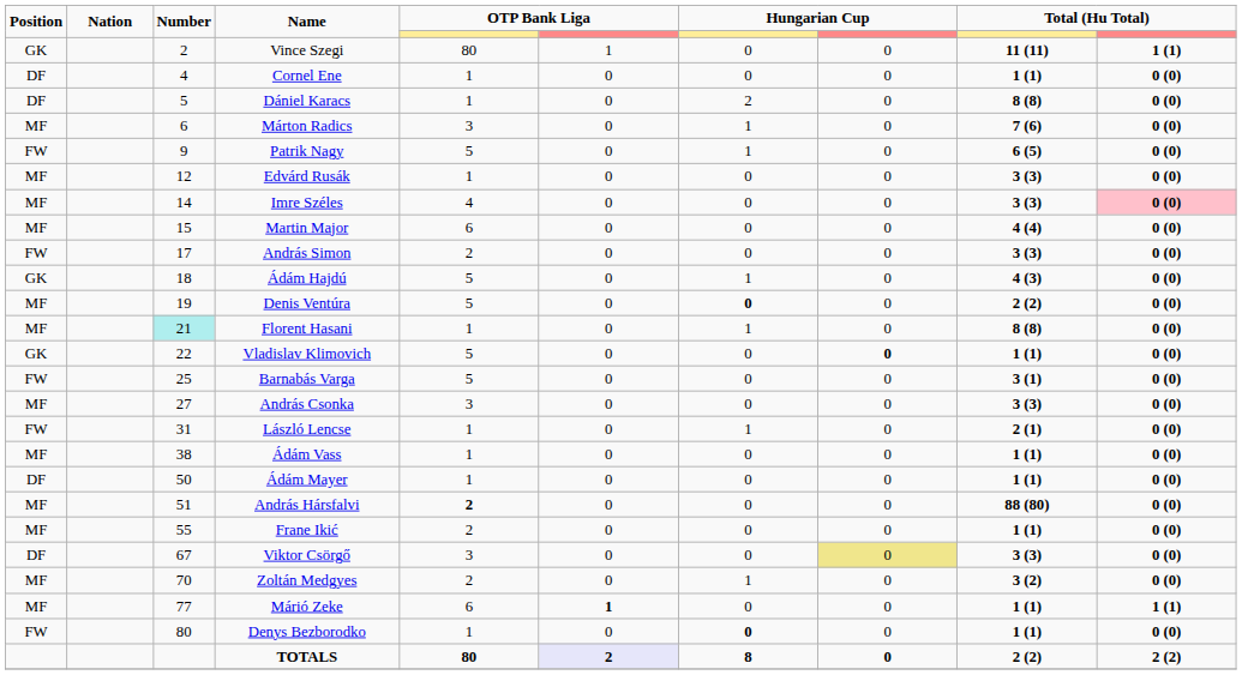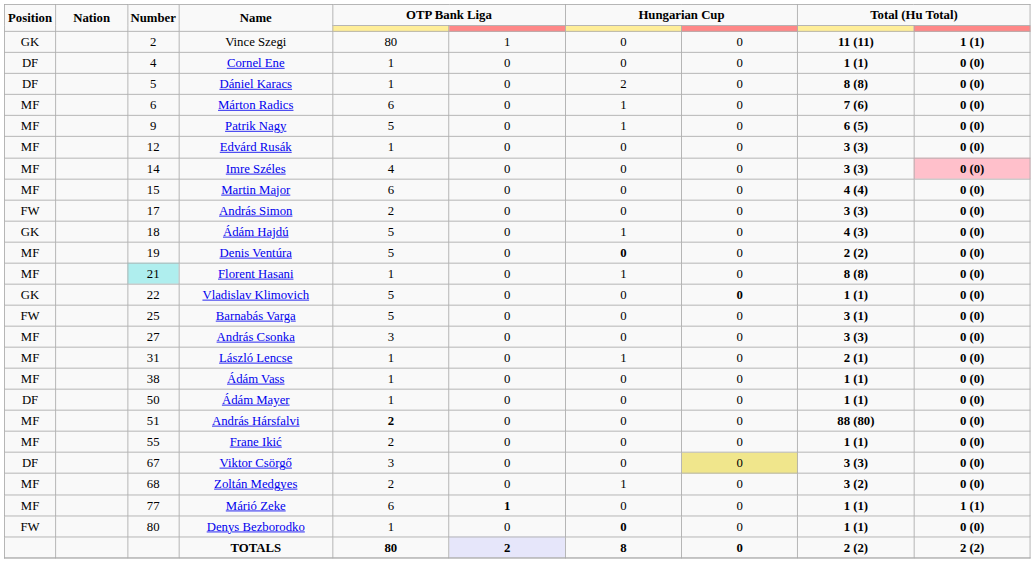Márton Radics | column 5: 3 -> 6
Patrik Nagy | Position: FW -> MF
László Lencse | Position: FW -> MF
Zoltán Medgyes | Number: 70 -> 68
